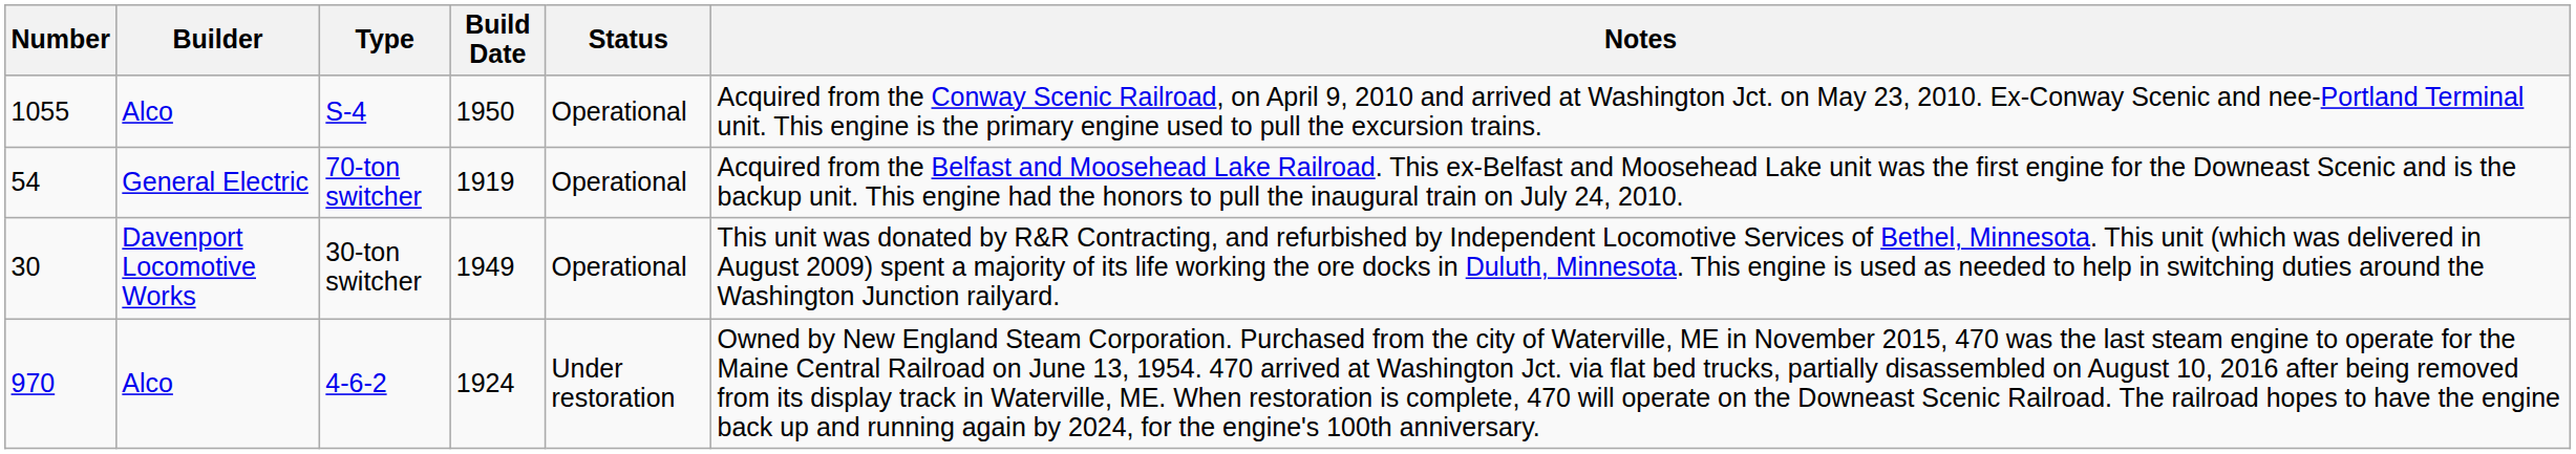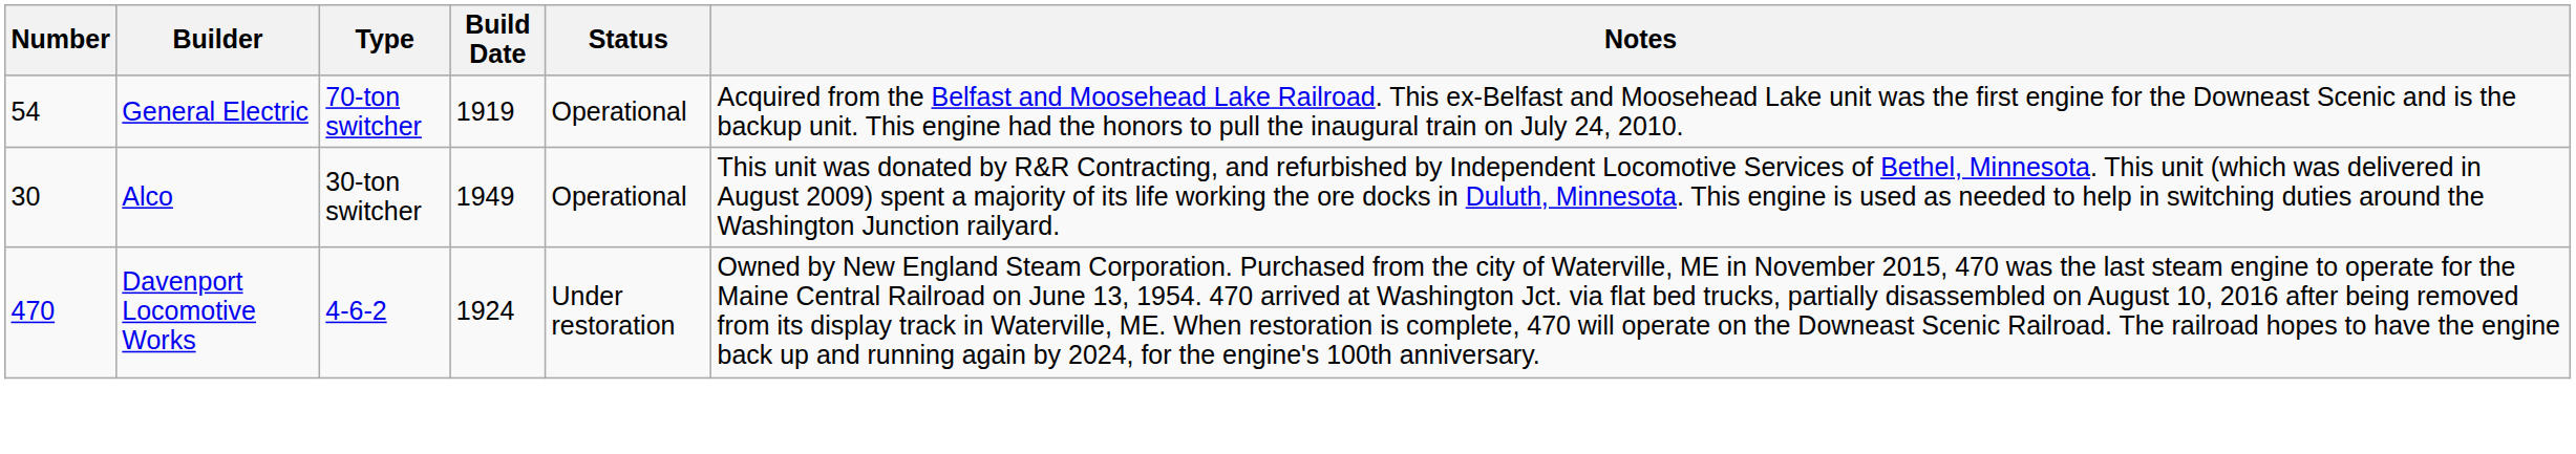- row: 1055 | Alco | S-4 | 1950 | Operational | Acquired from the Conway Scenic Railroad, on April 9, 2010 and arrived at Washington Jct. on May 23, 2010. Ex-Conway Scenic and nee-Portland Terminal unit. This engine is the primary engine used to pull the excursion trains.
30-ton switcher | Builder: Davenport Locomotive Works -> Alco
4-6-2 | Number: 970 -> 470
4-6-2 | Builder: Alco -> Davenport Locomotive Works
